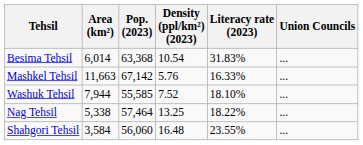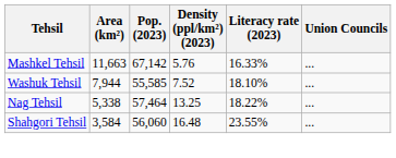- row: Besima Tehsil | 6,014 | 63,368 | 10.54 | 31.83% | ...
